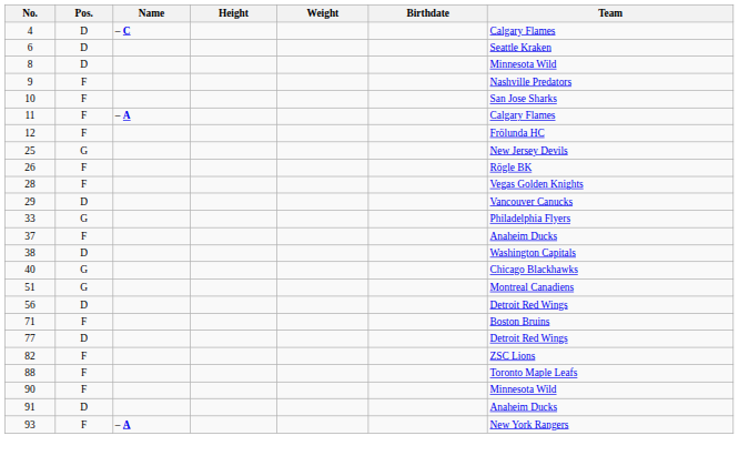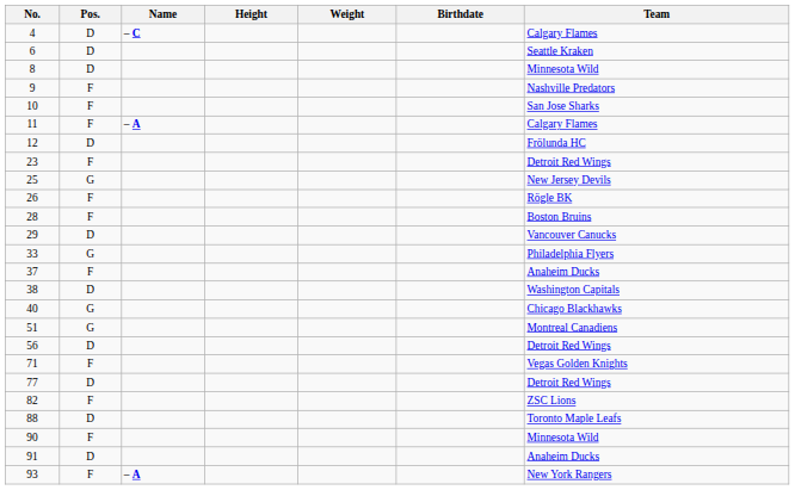12 | Pos.: F -> D
+ row: 23 | F | Detroit Red Wings
28 | Team: Vegas Golden Knights -> Boston Bruins
71 | Team: Boston Bruins -> Vegas Golden Knights
88 | Pos.: F -> D
